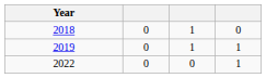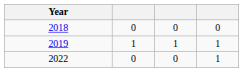2018 | column 3: 1 -> 0
2019 | column 2: 0 -> 1
